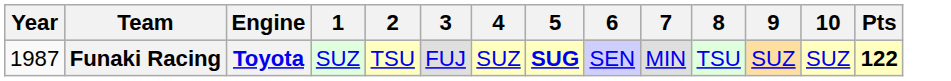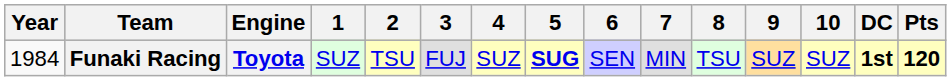+ column: DC | 1st
Funaki Racing | Year: 1987 -> 1984
Funaki Racing | Pts: 122 -> 120
